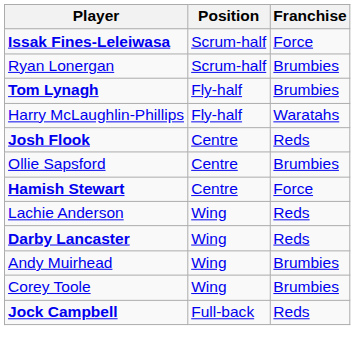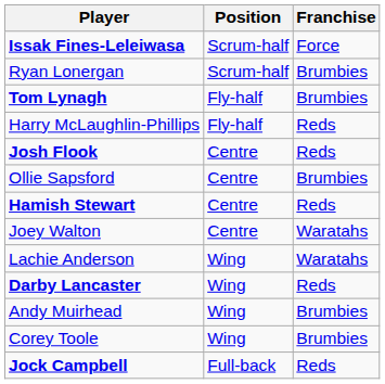Harry McLaughlin-Phillips | Franchise: Waratahs -> Reds
Hamish Stewart | Franchise: Force -> Reds
+ row: Joey Walton | Centre | Waratahs
Lachie Anderson | Franchise: Reds -> Waratahs
